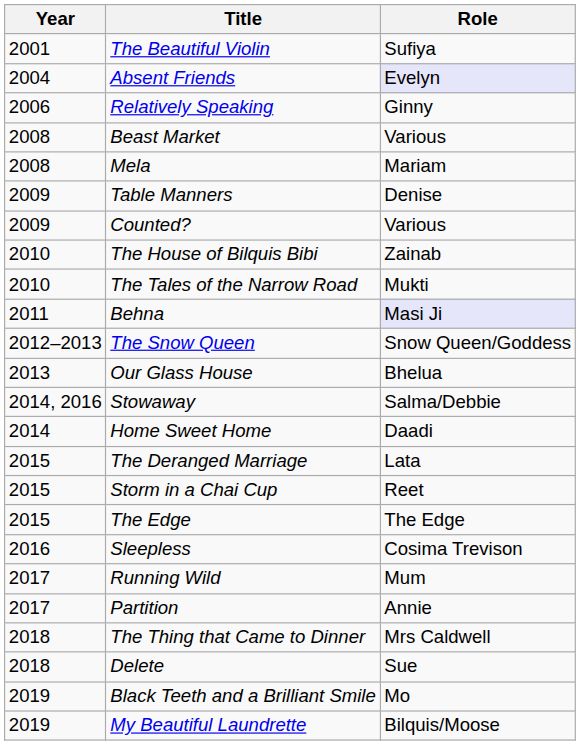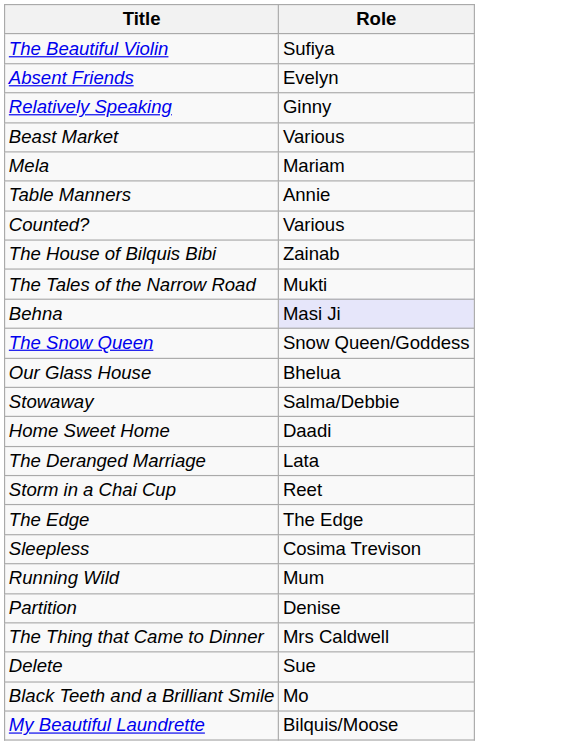- column: Year | 2001 | 2004 | 2006 | 2008 | 2008 | 2009 | 2009 | 2010 | 2010 | 2011 | 2012–2013 | 2013 | 2014, 2016 | 2014 | 2015 | 2015 | 2015 | 2016 | 2017 | 2017 | 2018 | 2018 | 2019 | 2019
Absent Friends | Role: lavender background -> no background
Table Manners | Role: Denise -> Annie
Partition | Role: Annie -> Denise
